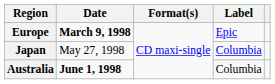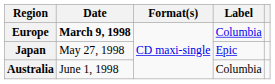Europe | Label: Epic -> Columbia
Japan | Label: Columbia -> Epic
Australia | Date: bold -> normal
